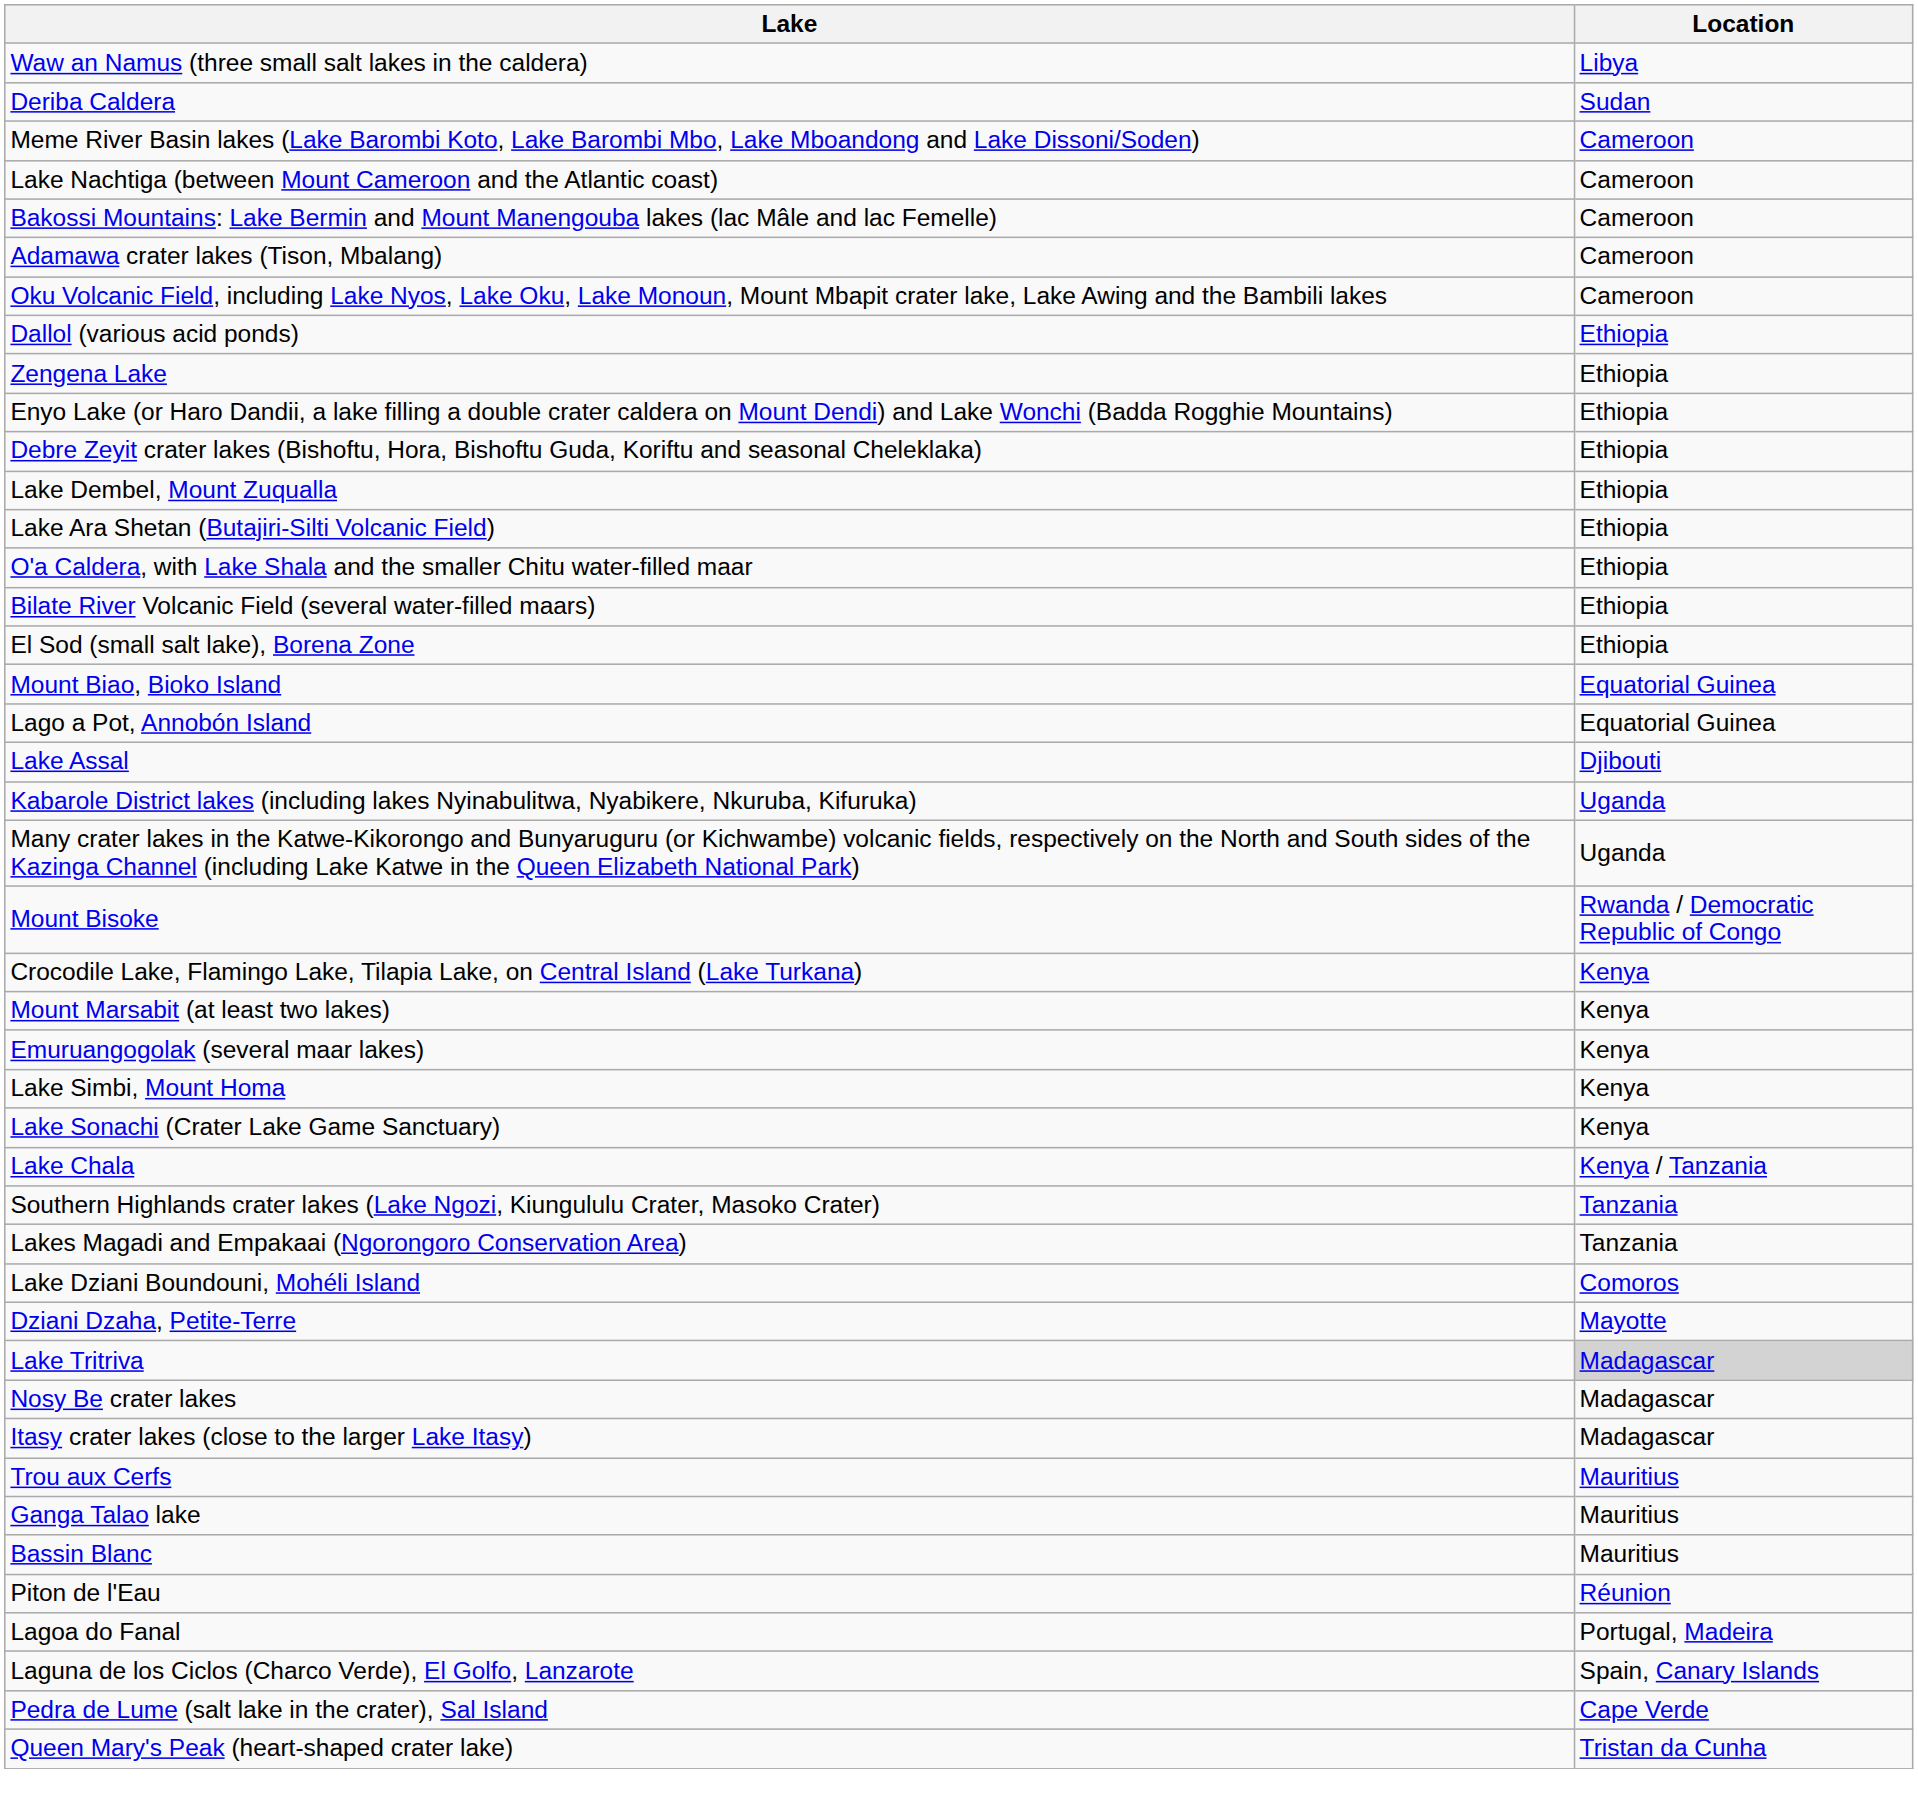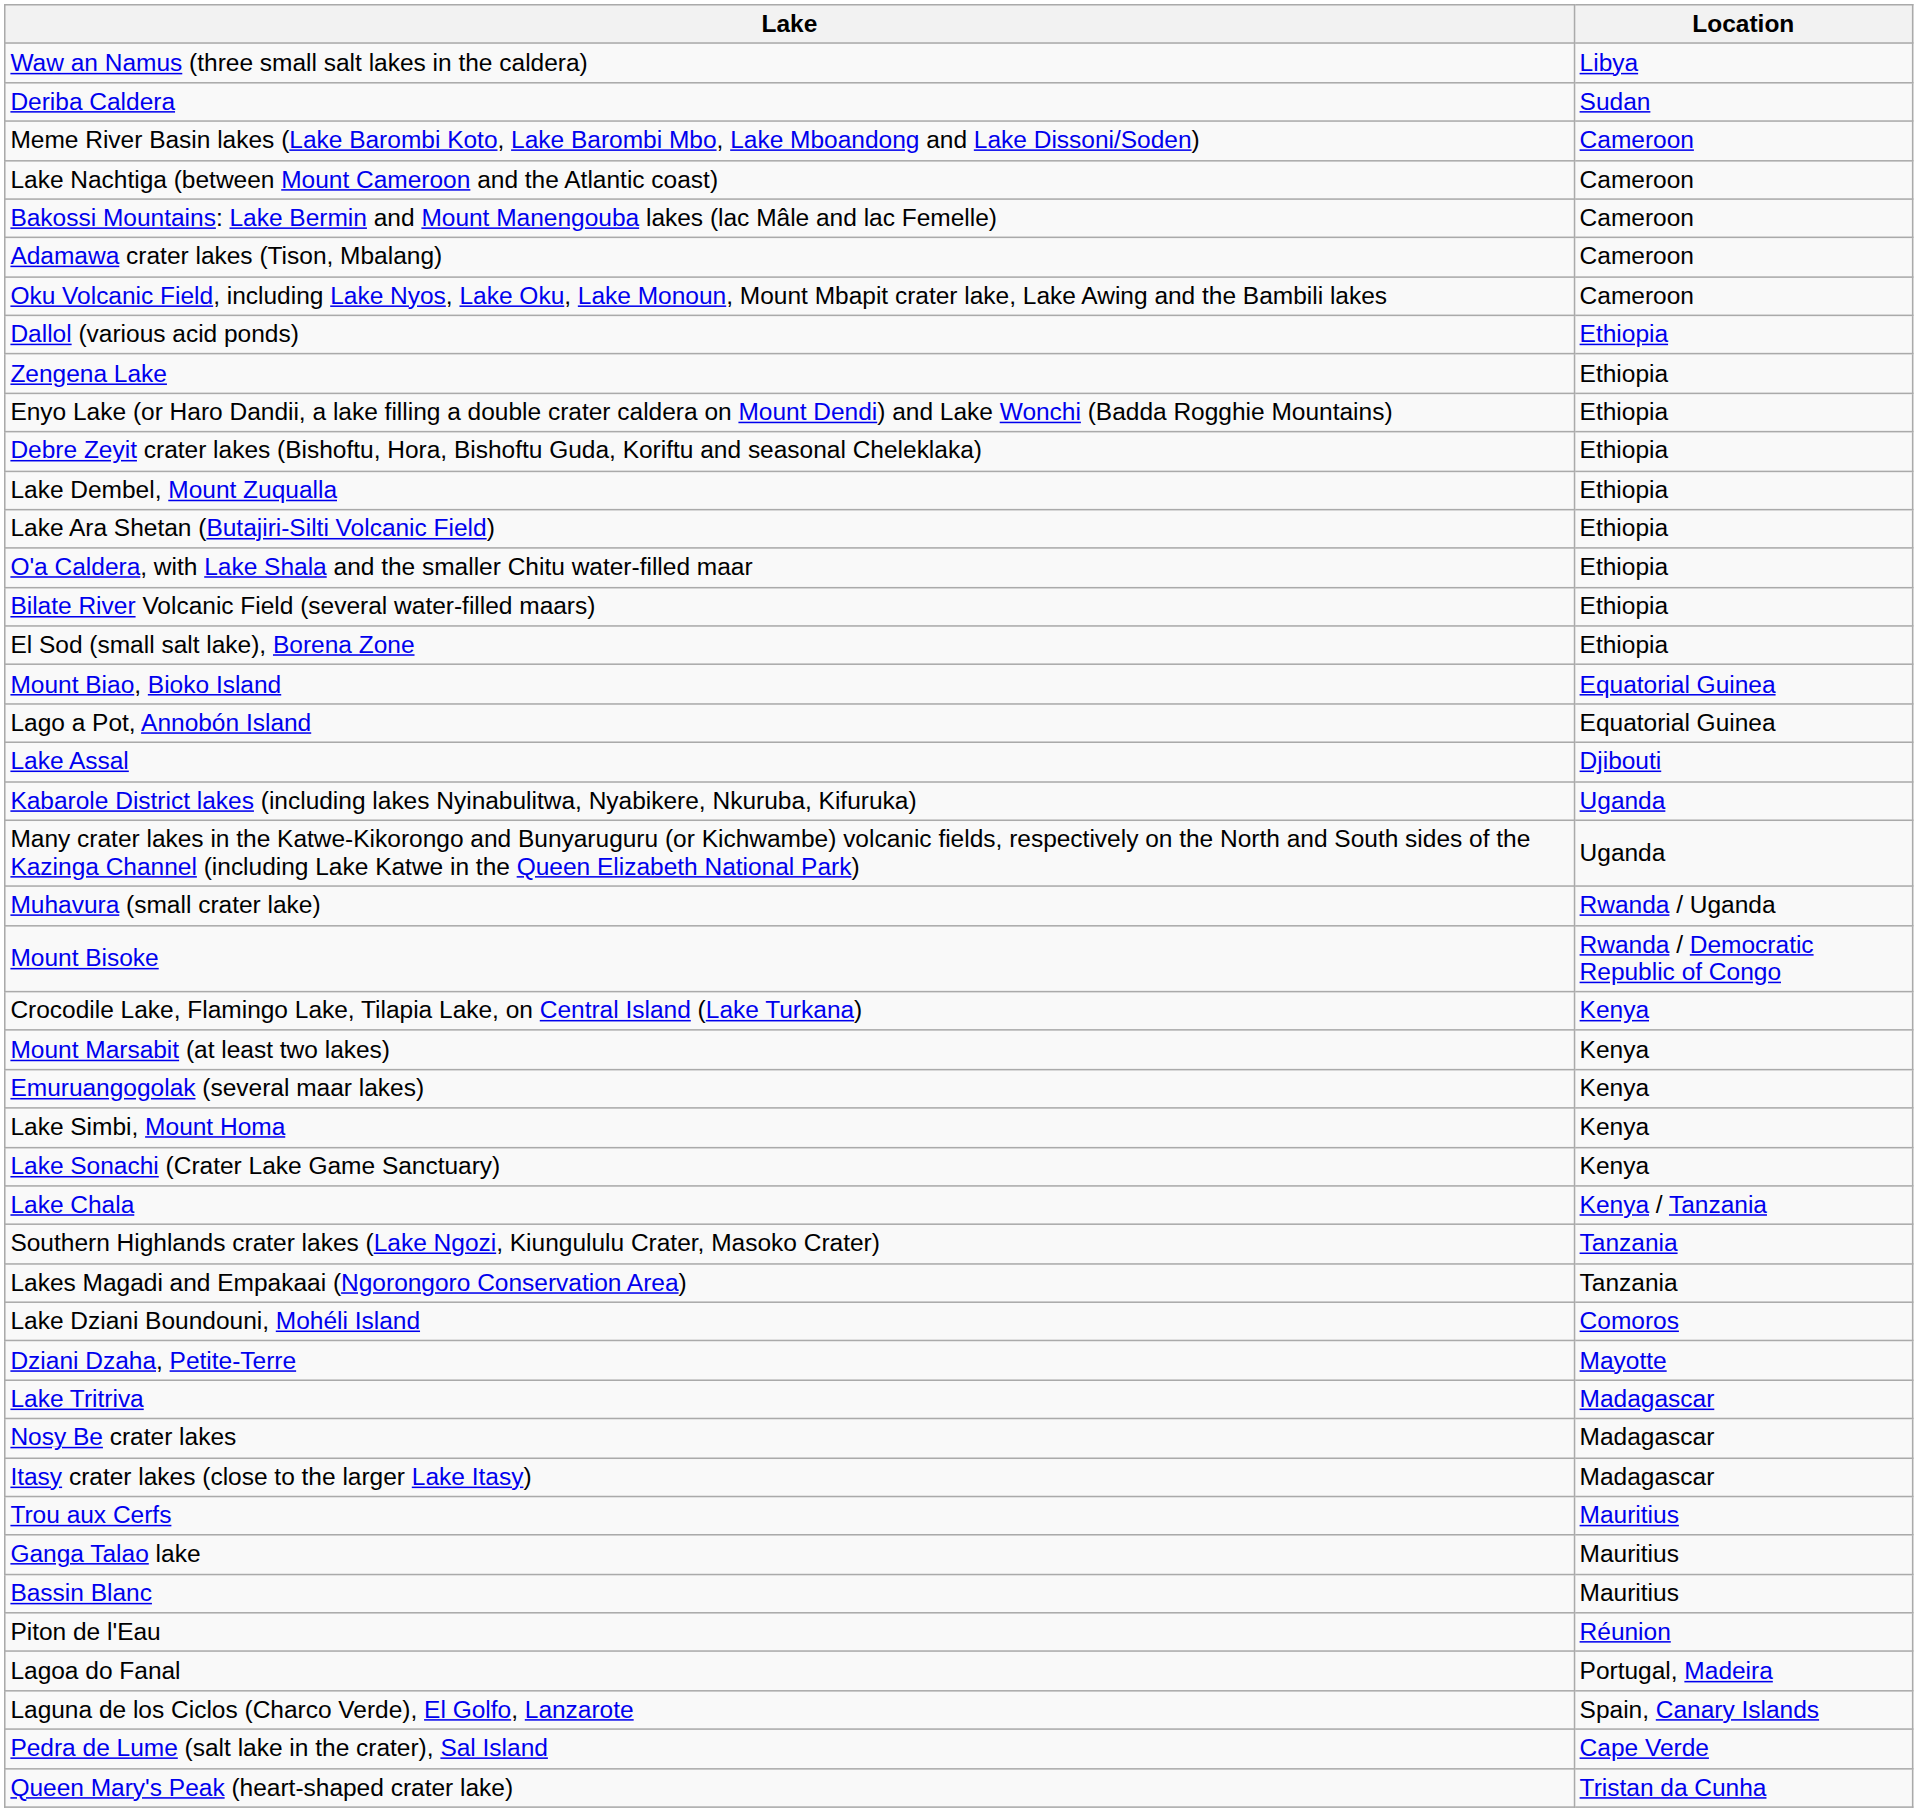+ row: Muhavura (small crater lake) | Rwanda / Uganda
Lake Tritriva | Location: lightgrey background -> no background
